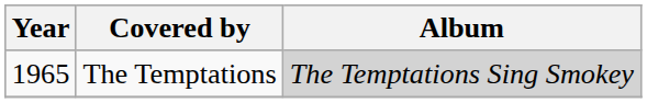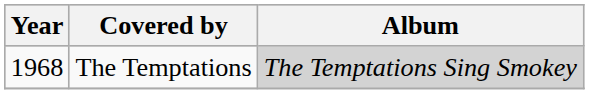The Temptations | Year: 1965 -> 1968
